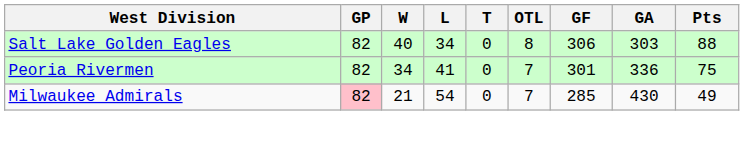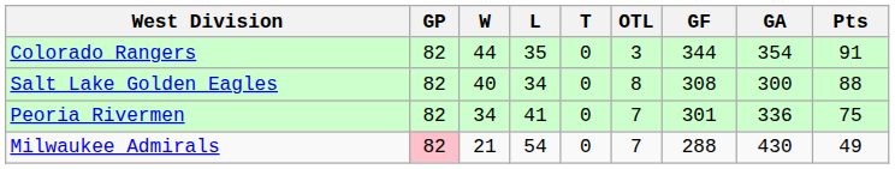+ row: Colorado Rangers | 82 | 44 | 35 | 0 | 3 | 344 | 354 | 91
Salt Lake Golden Eagles | GF: 306 -> 308
Salt Lake Golden Eagles | GA: 303 -> 300
Milwaukee Admirals | GF: 285 -> 288
